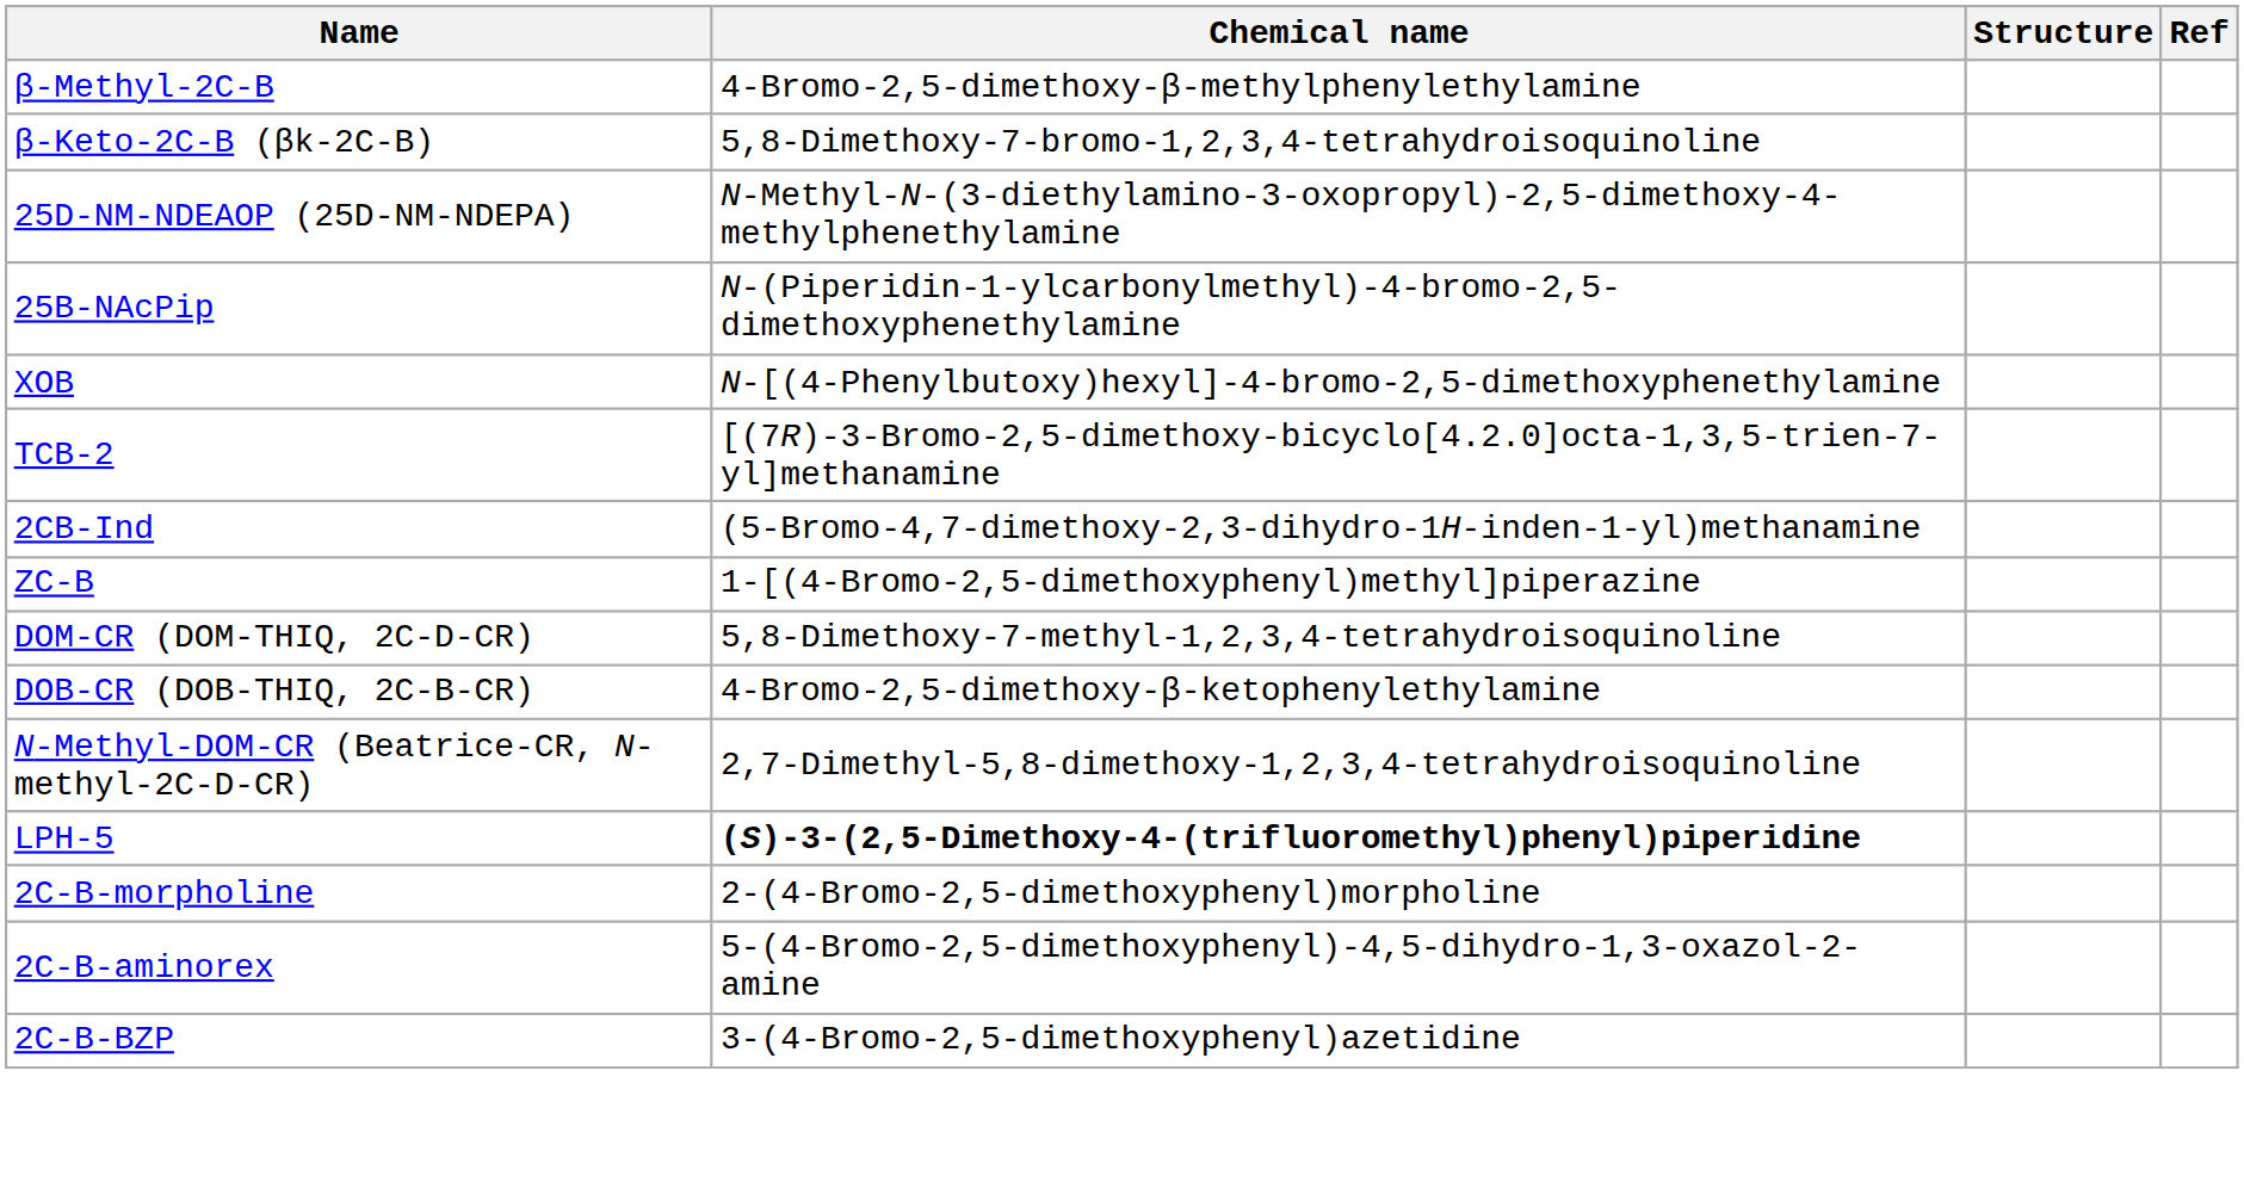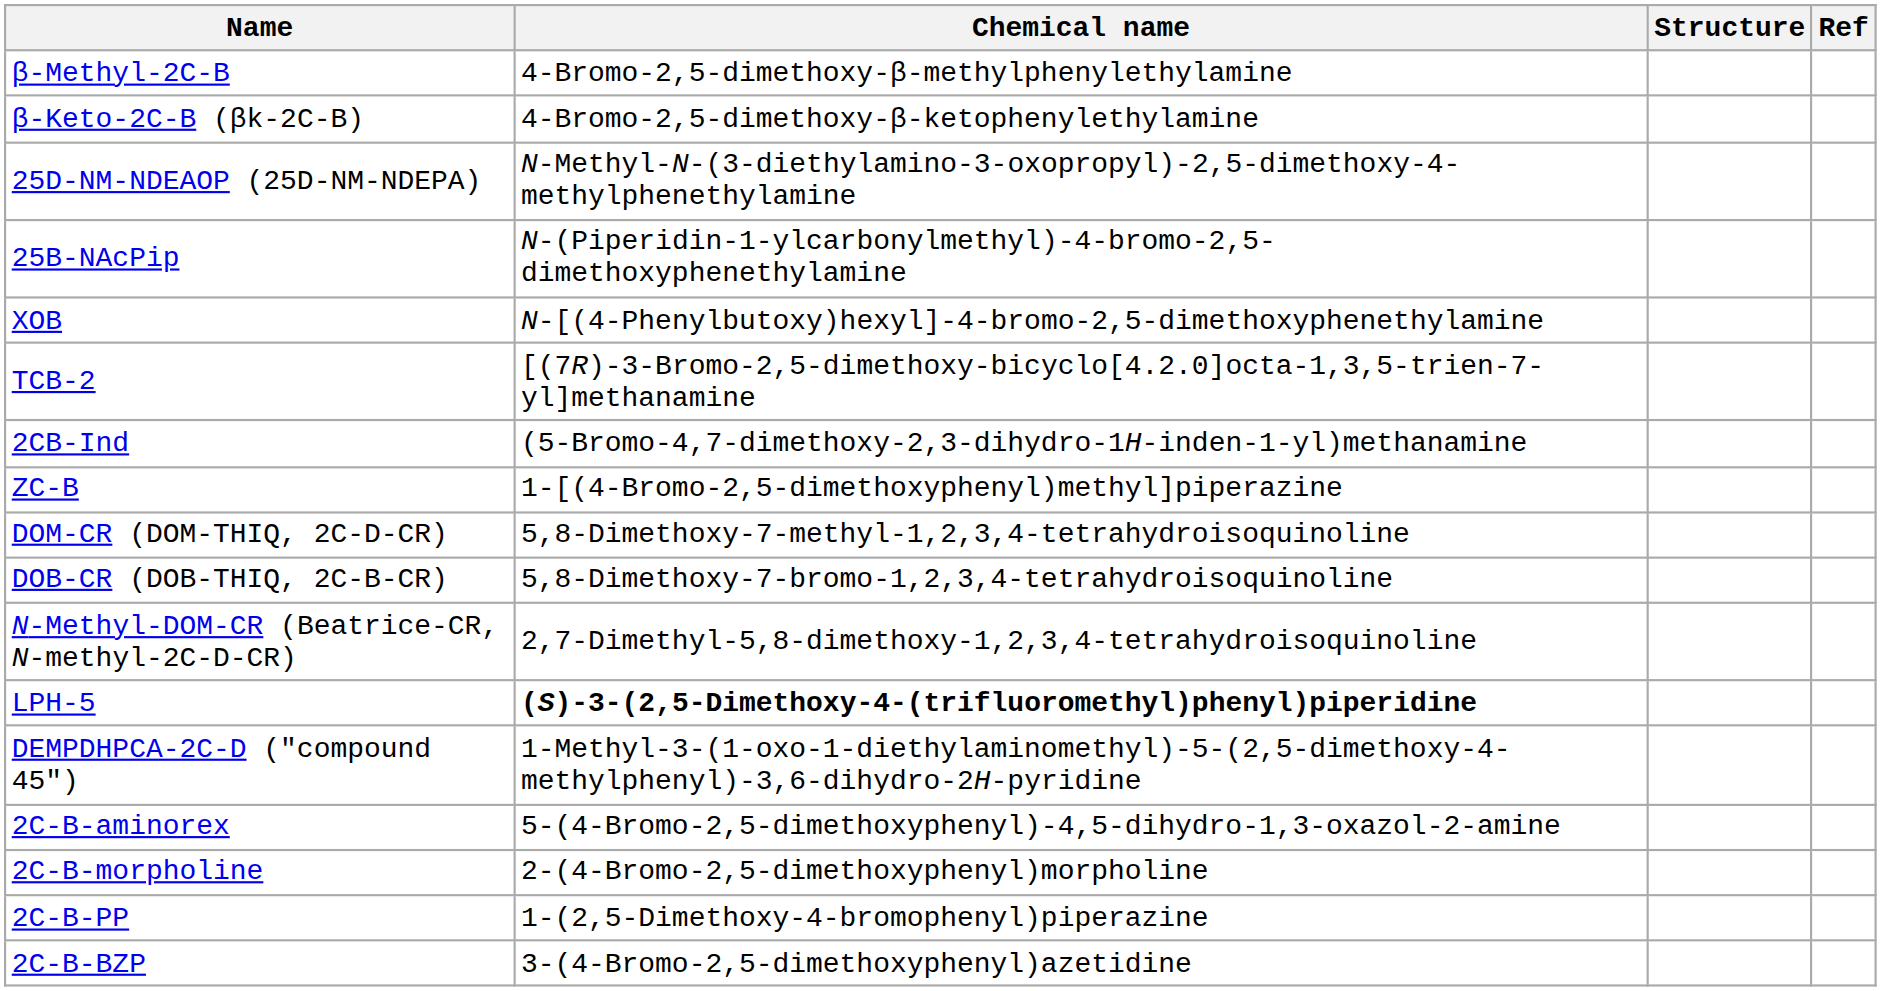β-Keto-2C-B (βk-2C-B) | Chemical name: 5,8-Dimethoxy-7-bromo-1,2,3,4-tetrahydroisoquinoline -> 4-Bromo-2,5-dimethoxy-β-ketophenylethylamine
DOB-CR (DOB-THIQ, 2C-B-CR) | Chemical name: 4-Bromo-2,5-dimethoxy-β-ketophenylethylamine -> 5,8-Dimethoxy-7-bromo-1,2,3,4-tetrahydroisoquinoline
+ row: DEMPDHPCA-2C-D ("compound 45") | 1-Methyl-3-(1-oxo-1-diethylaminomethyl)-5-(2,5-dimethoxy-4-methylphenyl)-3,6-dihydro-2H-pyridine
rows swapped: 2C-B-morpholine <-> 2C-B-aminorex
+ row: 2C-B-PP | 1-(2,5-Dimethoxy-4-bromophenyl)piperazine
